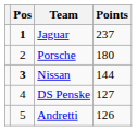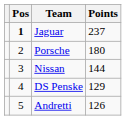Nissan | Pos: bold -> normal
DS Penske | Points: 127 -> 129
